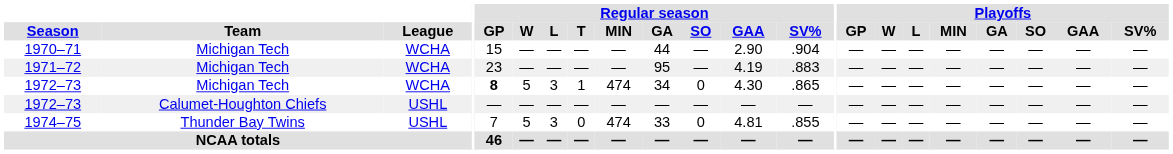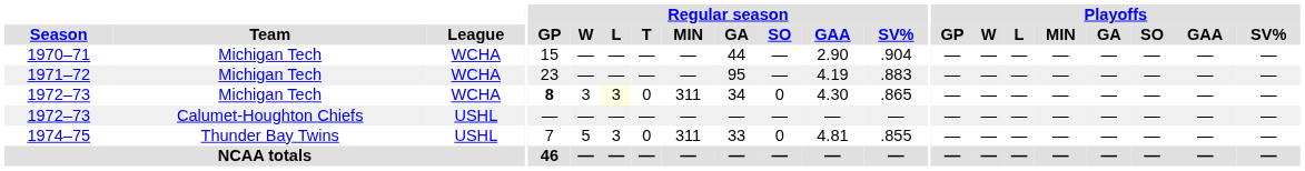1972–73 / Michigan Tech | Regular season / W: 5 -> 3
1972–73 / Michigan Tech | Regular season / L: no background -> lightyellow background
1972–73 / Michigan Tech | Regular season / T: 1 -> 0
1972–73 / Michigan Tech | Regular season / MIN: 474 -> 311
1974–75 | Regular season / MIN: 474 -> 311
